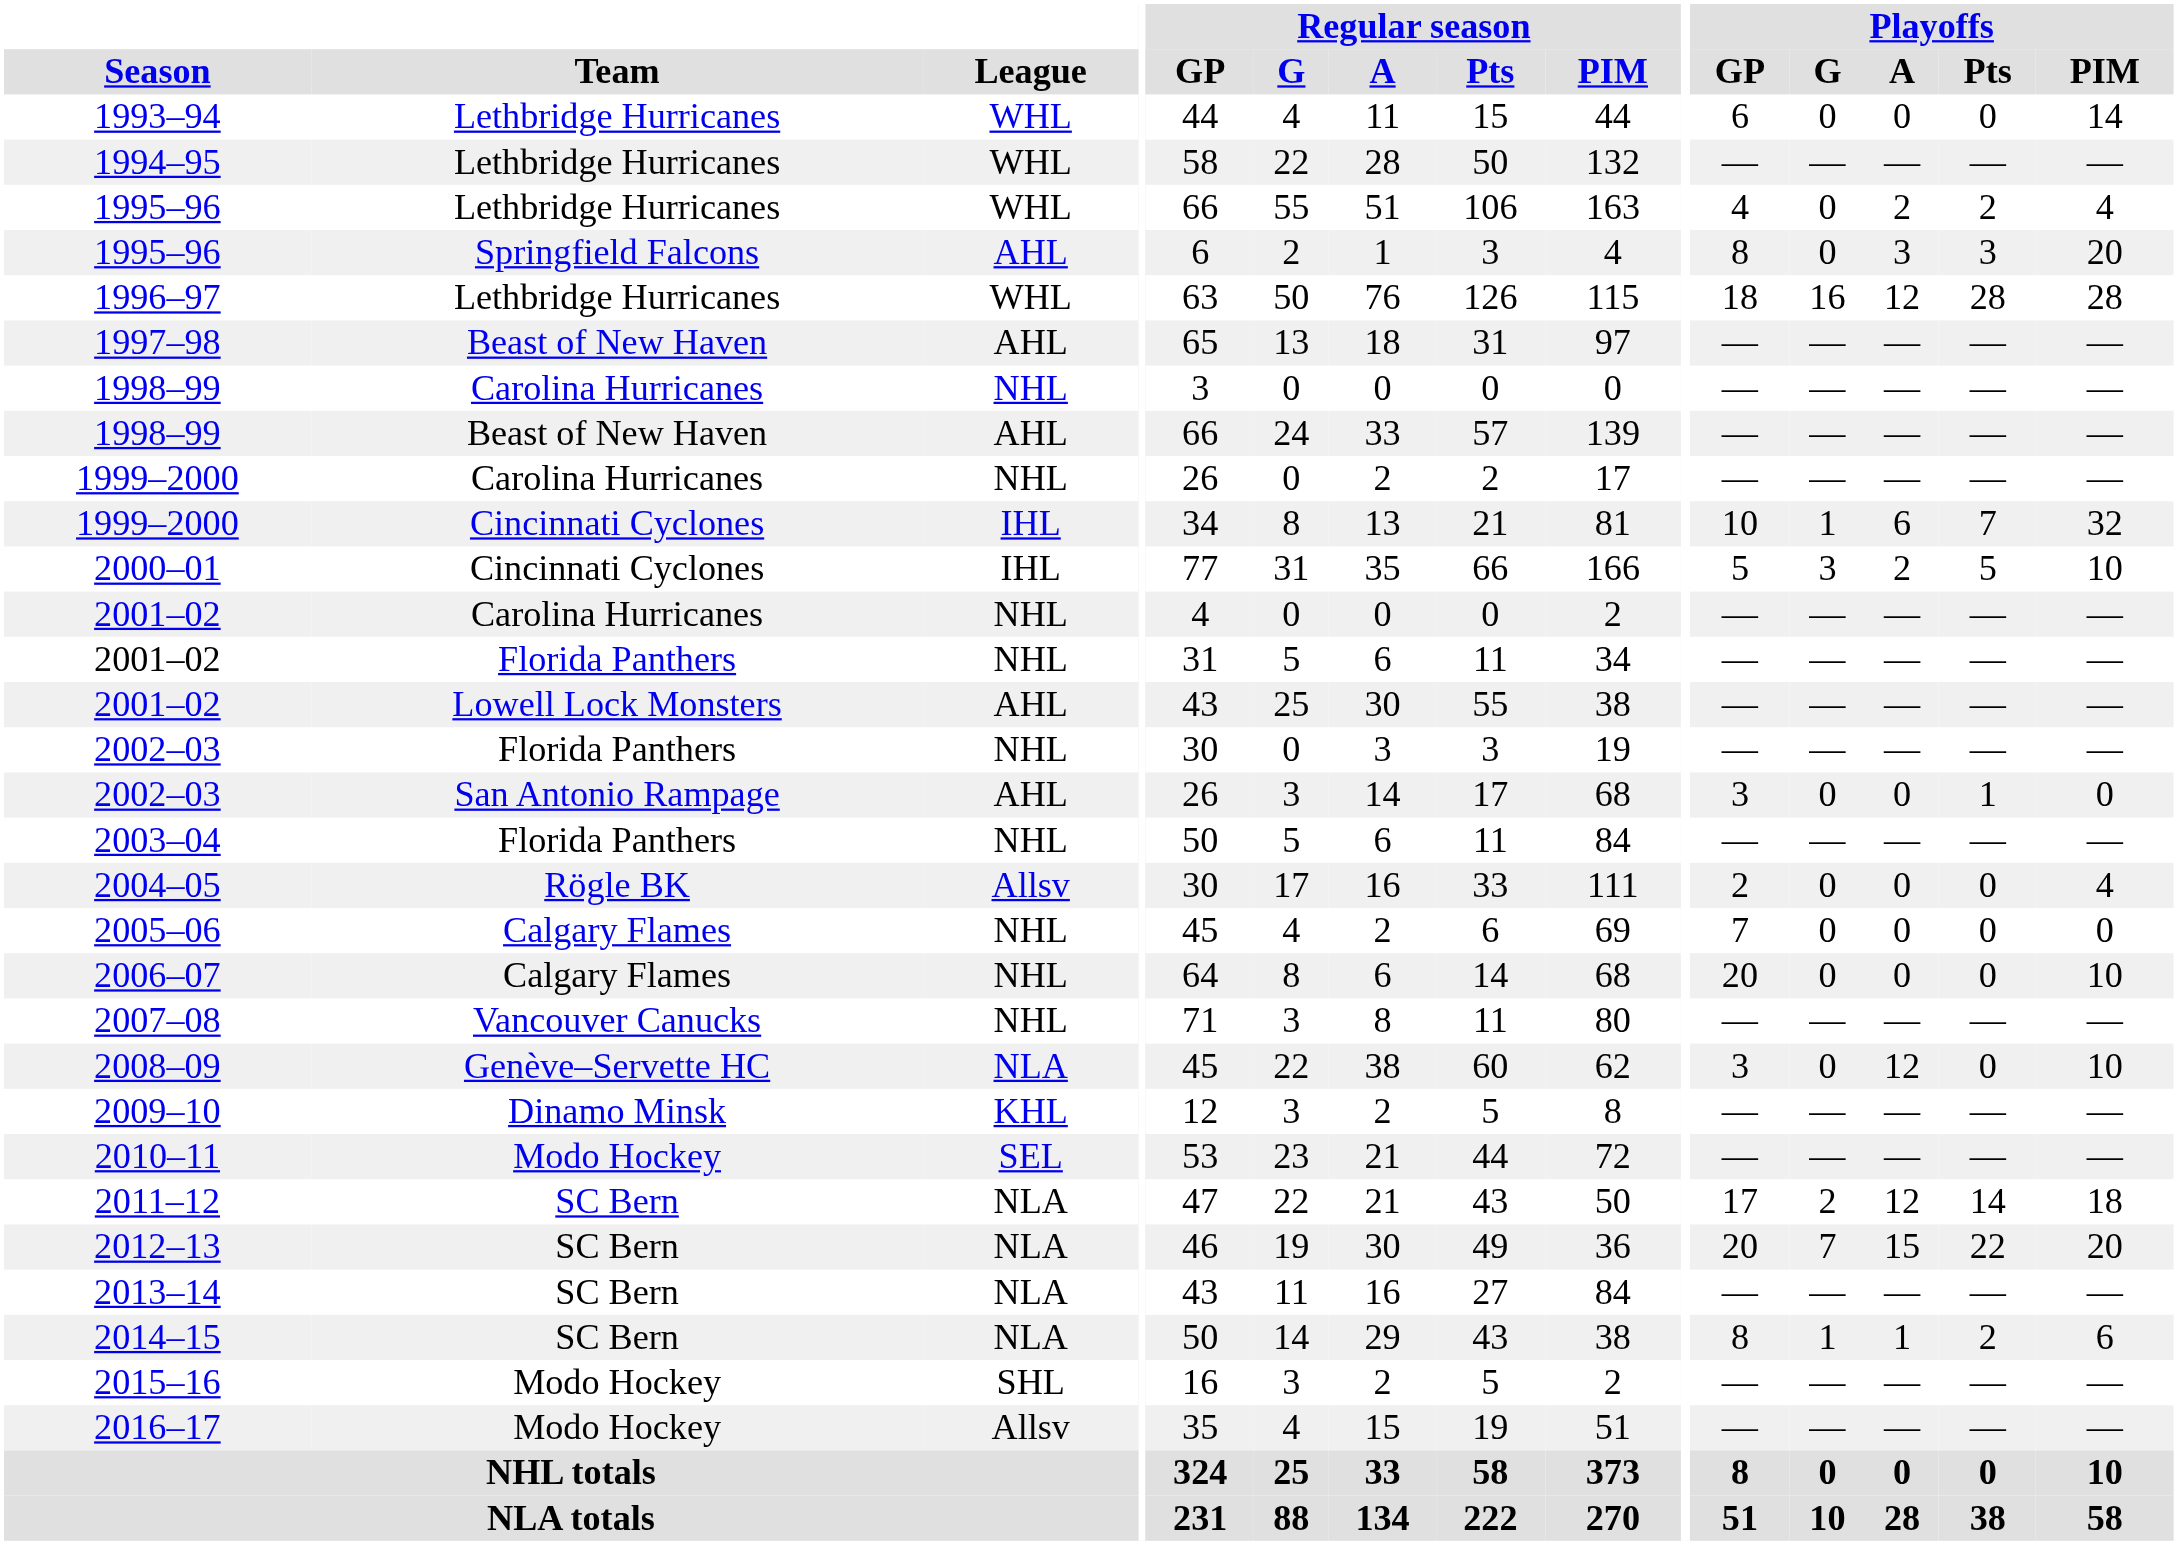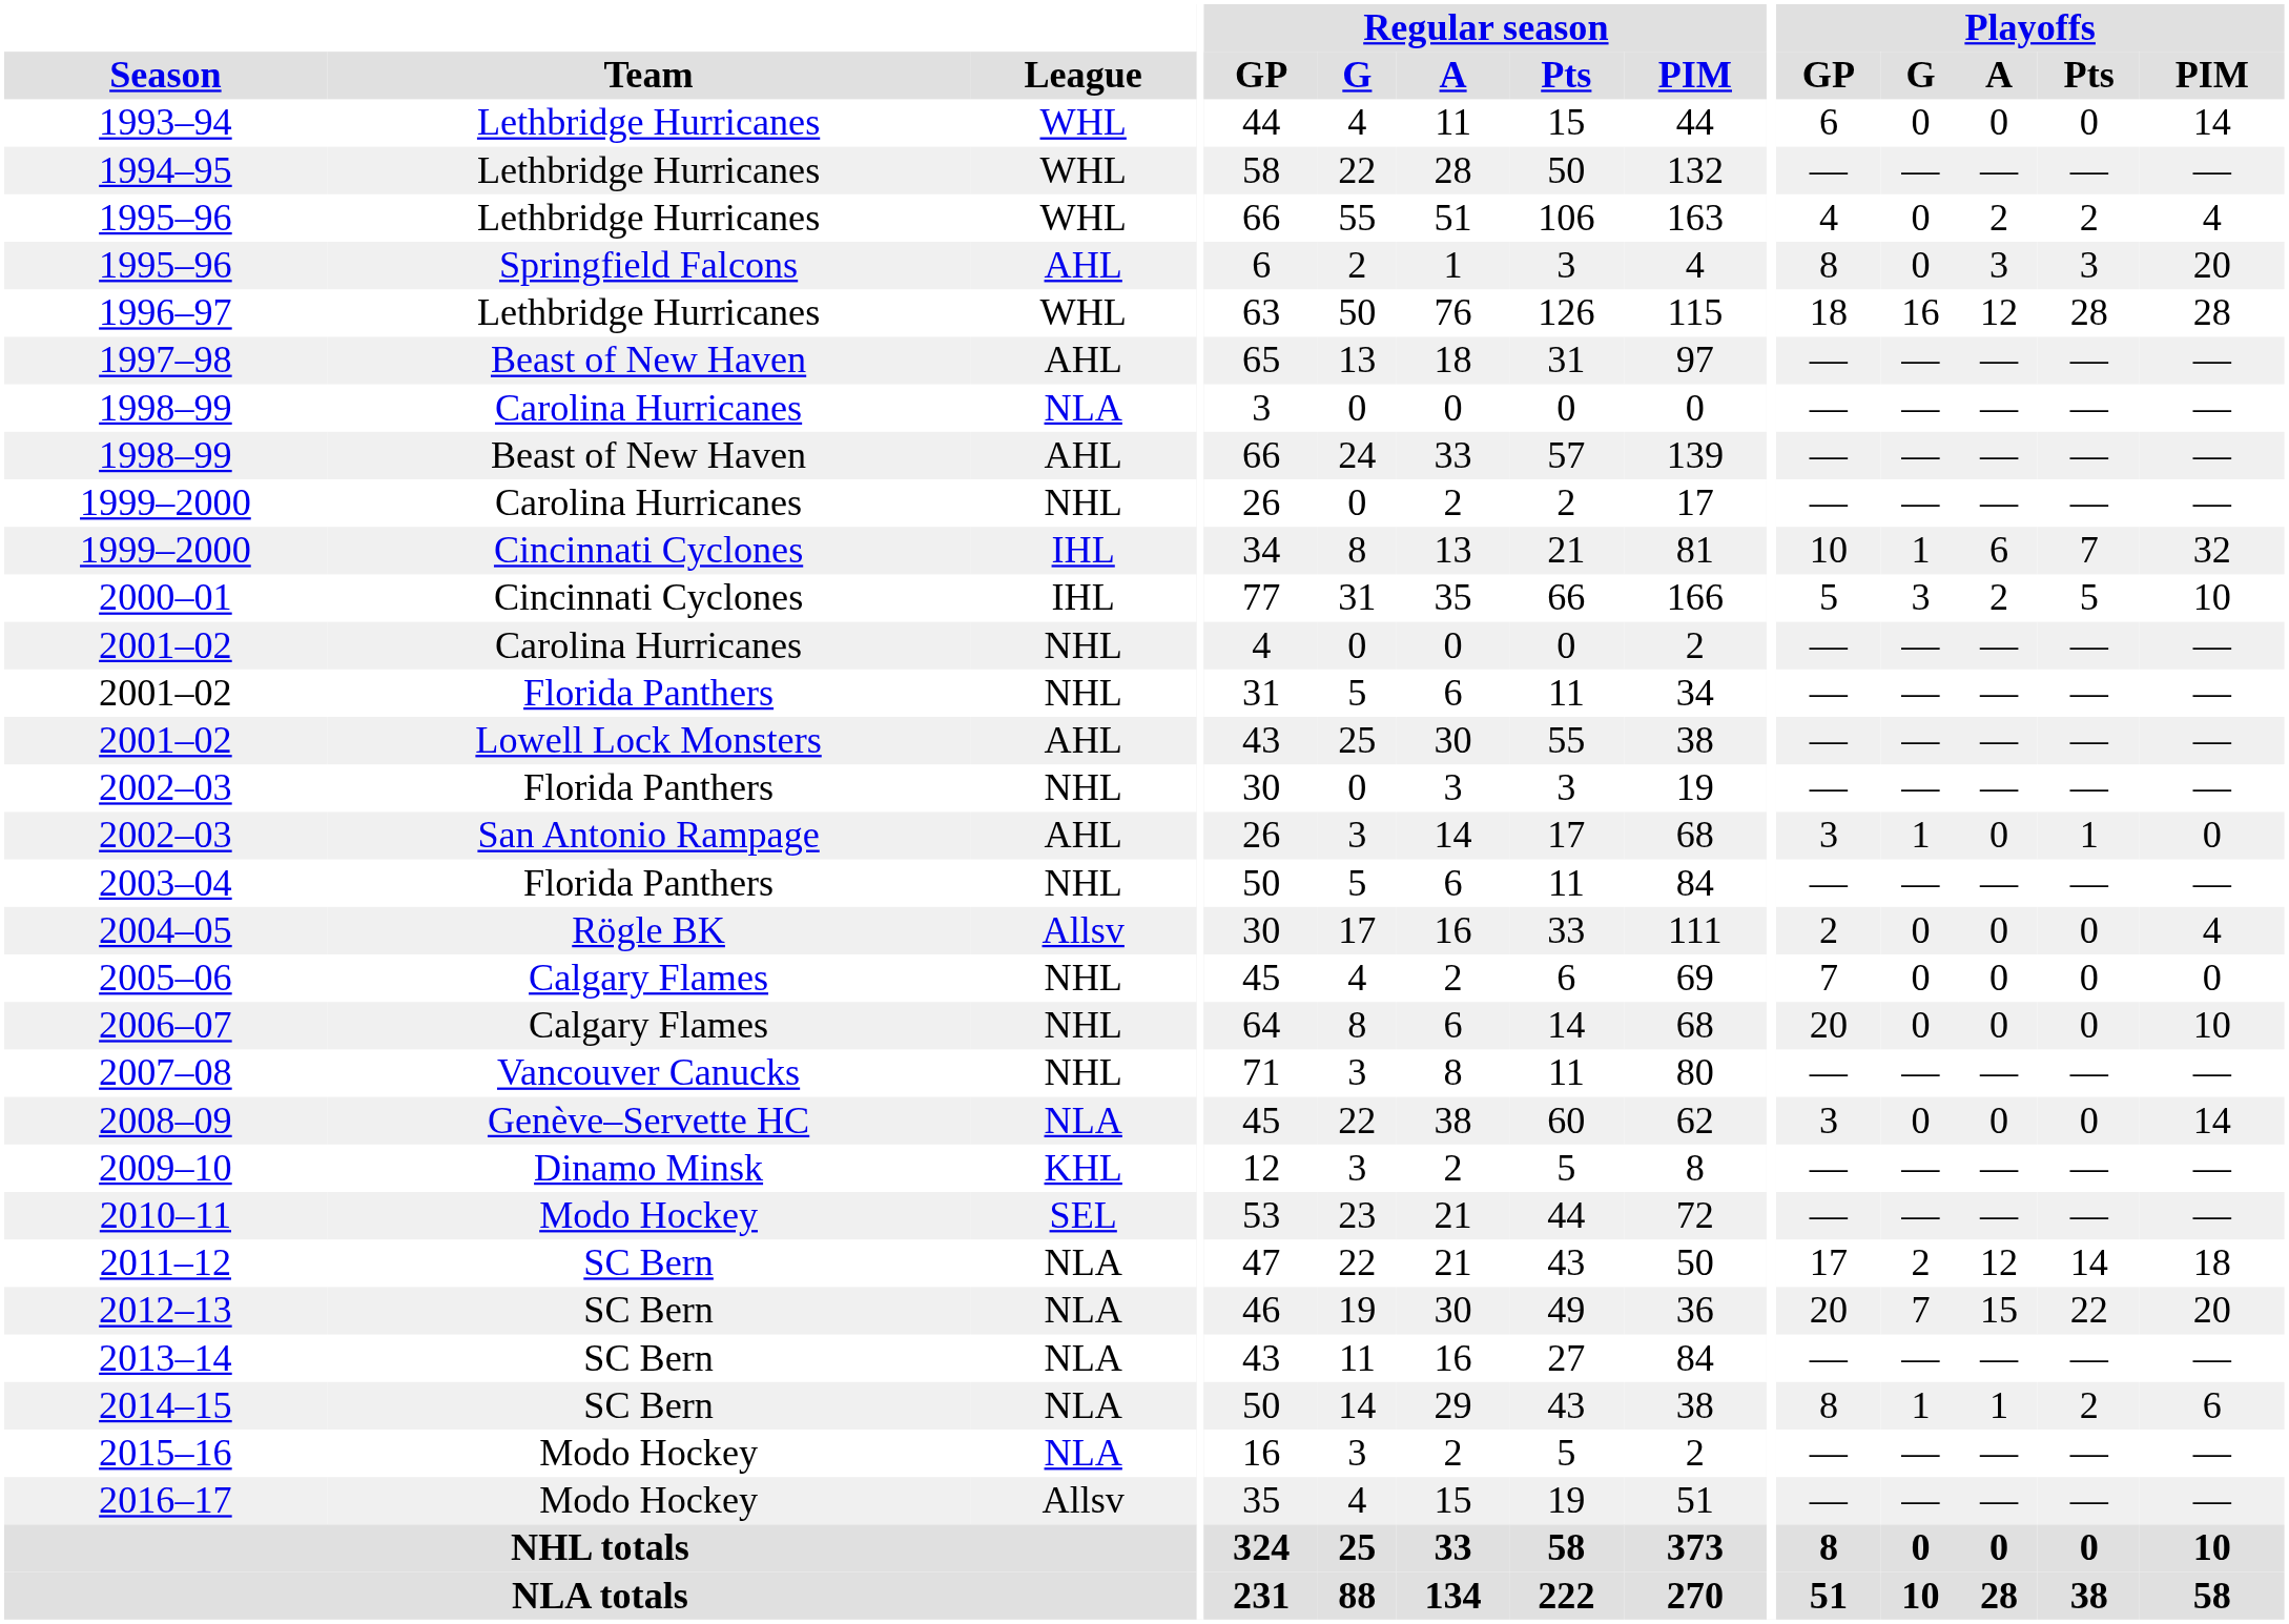1998–99 / Carolina Hurricanes | League: NHL -> NLA
2002–03 / San Antonio Rampage | Playoffs / G: 0 -> 1
2008–09 | Playoffs / A: 12 -> 0
2008–09 | Playoffs / PIM: 10 -> 14
2015–16 | League: SHL -> NLA
